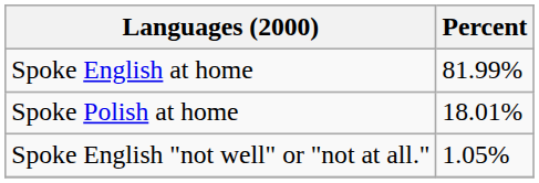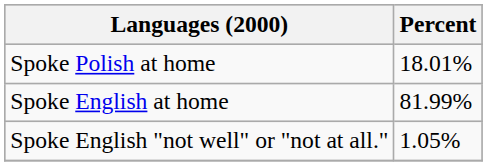rows swapped: Spoke English at home <-> Spoke Polish at home
